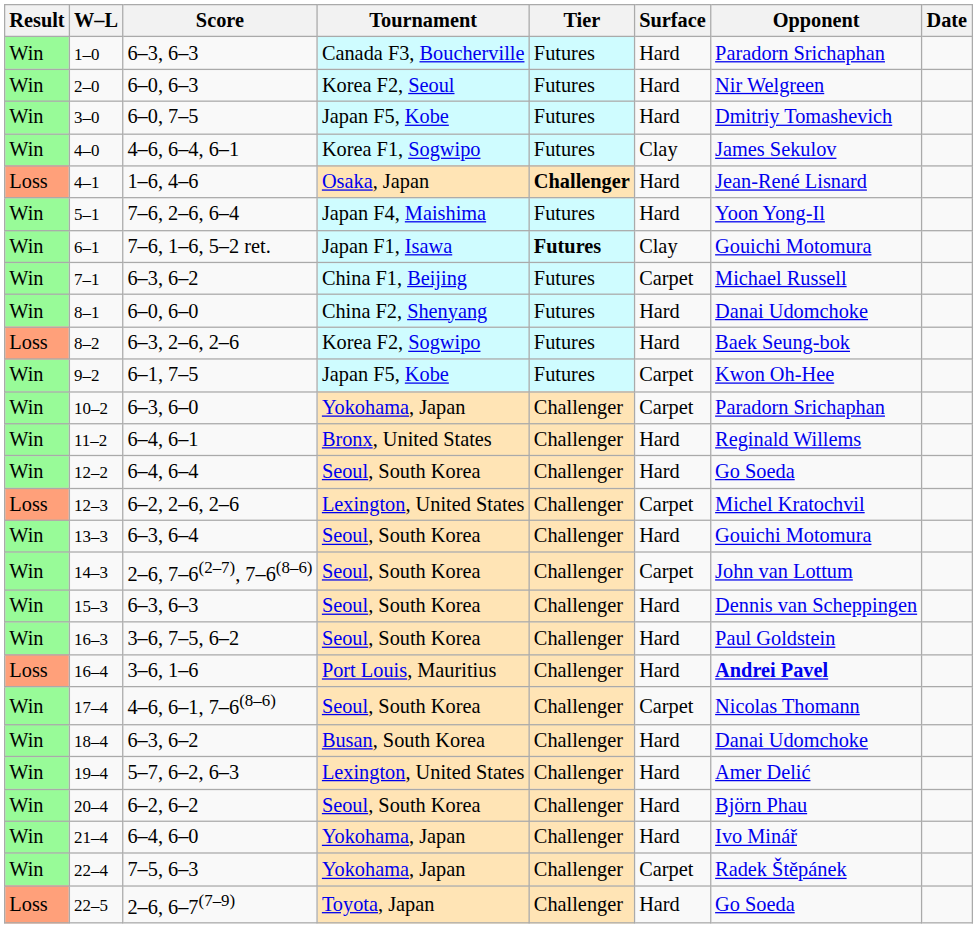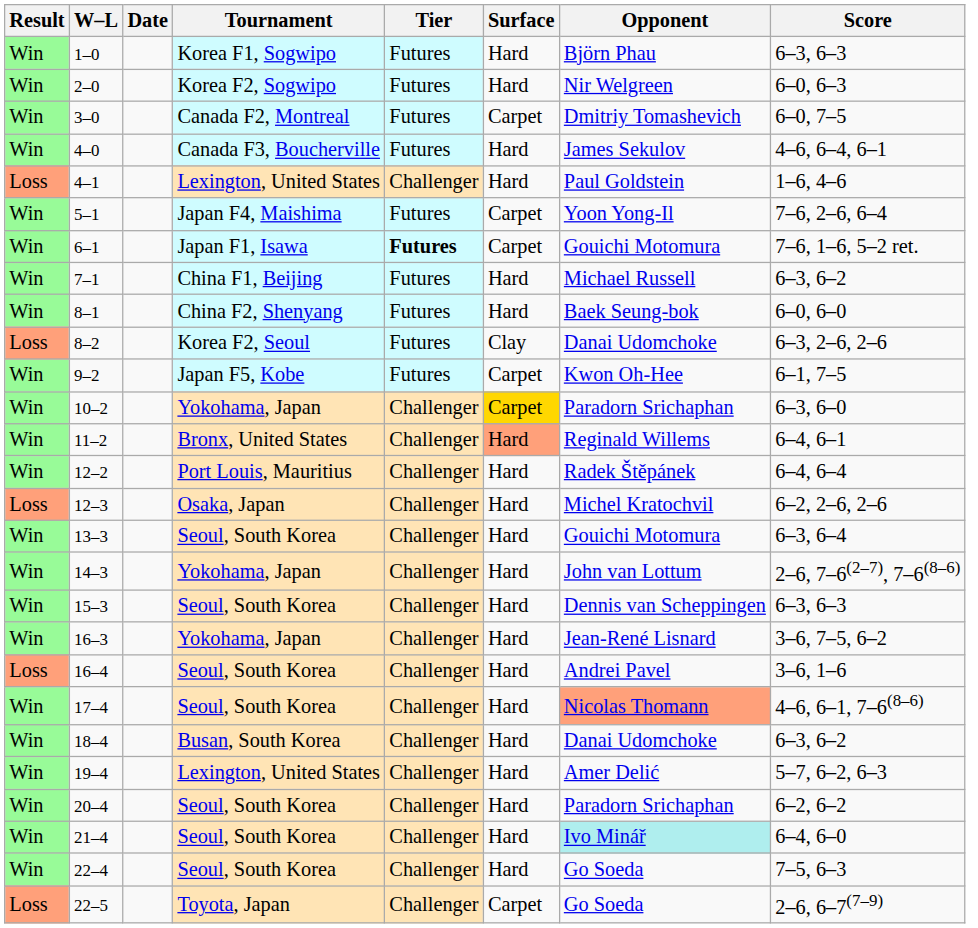columns swapped: Date <-> Score
1–0 | Tournament: Canada F3, Boucherville -> Korea F1, Sogwipo
1–0 | Opponent: Paradorn Srichaphan -> Björn Phau
2–0 | Tournament: Korea F2, Seoul -> Korea F2, Sogwipo
3–0 | Tournament: Japan F5, Kobe -> Canada F2, Montreal
3–0 | Surface: Hard -> Carpet
4–0 | Tournament: Korea F1, Sogwipo -> Canada F3, Boucherville
4–0 | Surface: Clay -> Hard
4–1 | Tournament: Osaka, Japan -> Lexington, United States
4–1 | Tier: bold -> normal
4–1 | Opponent: Jean-René Lisnard -> Paul Goldstein
5–1 | Surface: Hard -> Carpet
6–1 | Surface: Clay -> Carpet
7–1 | Surface: Carpet -> Hard
8–1 | Opponent: Danai Udomchoke -> Baek Seung-bok
8–2 | Tournament: Korea F2, Sogwipo -> Korea F2, Seoul
8–2 | Surface: Hard -> Clay
8–2 | Opponent: Baek Seung-bok -> Danai Udomchoke
10–2 | Surface: no background -> gold background
11–2 | Surface: no background -> lightsalmon background
12–2 | Tournament: Seoul, South Korea -> Port Louis, Mauritius
12–2 | Opponent: Go Soeda -> Radek Štěpánek
12–3 | Tournament: Lexington, United States -> Osaka, Japan
12–3 | Surface: Carpet -> Hard
14–3 | Tournament: Seoul, South Korea -> Yokohama, Japan
14–3 | Surface: Carpet -> Hard
16–3 | Tournament: Seoul, South Korea -> Yokohama, Japan
16–3 | Opponent: Paul Goldstein -> Jean-René Lisnard
16–4 | Tournament: Port Louis, Mauritius -> Seoul, South Korea
16–4 | Opponent: bold -> normal
17–4 | Surface: Carpet -> Hard
17–4 | Opponent: no background -> lightsalmon background
20–4 | Opponent: Björn Phau -> Paradorn Srichaphan
21–4 | Tournament: Yokohama, Japan -> Seoul, South Korea
21–4 | Opponent: no background -> paleturquoise background
22–4 | Tournament: Yokohama, Japan -> Seoul, South Korea
22–4 | Surface: Carpet -> Hard
22–4 | Opponent: Radek Štěpánek -> Go Soeda
22–5 | Surface: Hard -> Carpet
